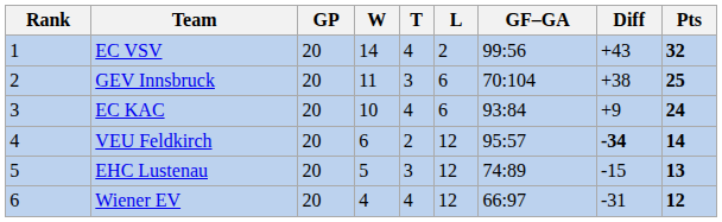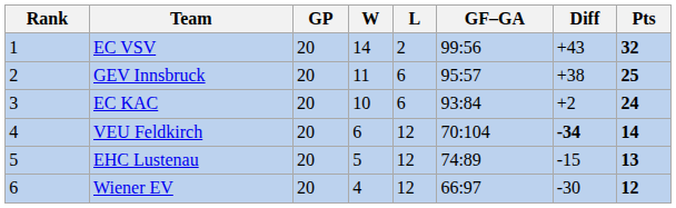- column: T | 4 | 3 | 4 | 2 | 3 | 4
GEV Innsbruck | GF–GA: 70:104 -> 95:57
EC KAC | Diff: +9 -> +2
VEU Feldkirch | GF–GA: 95:57 -> 70:104
Wiener EV | Diff: -31 -> -30
